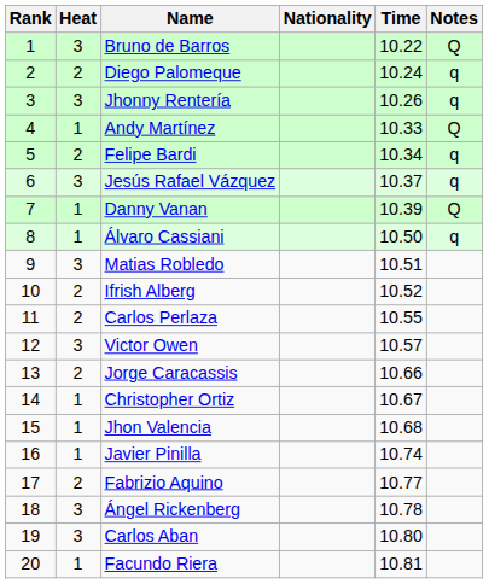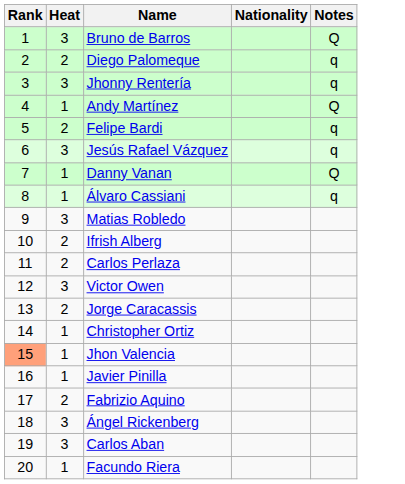- column: Time | 10.22 | 10.24 | 10.26 | 10.33 | 10.34 | 10.37 | 10.39 | 10.50 | 10.51 | 10.52 | 10.55 | 10.57 | 10.66 | 10.67 | 10.68 | 10.74 | 10.77 | 10.78 | 10.80 | 10.81
Jhon Valencia | Rank: no background -> lightsalmon background
